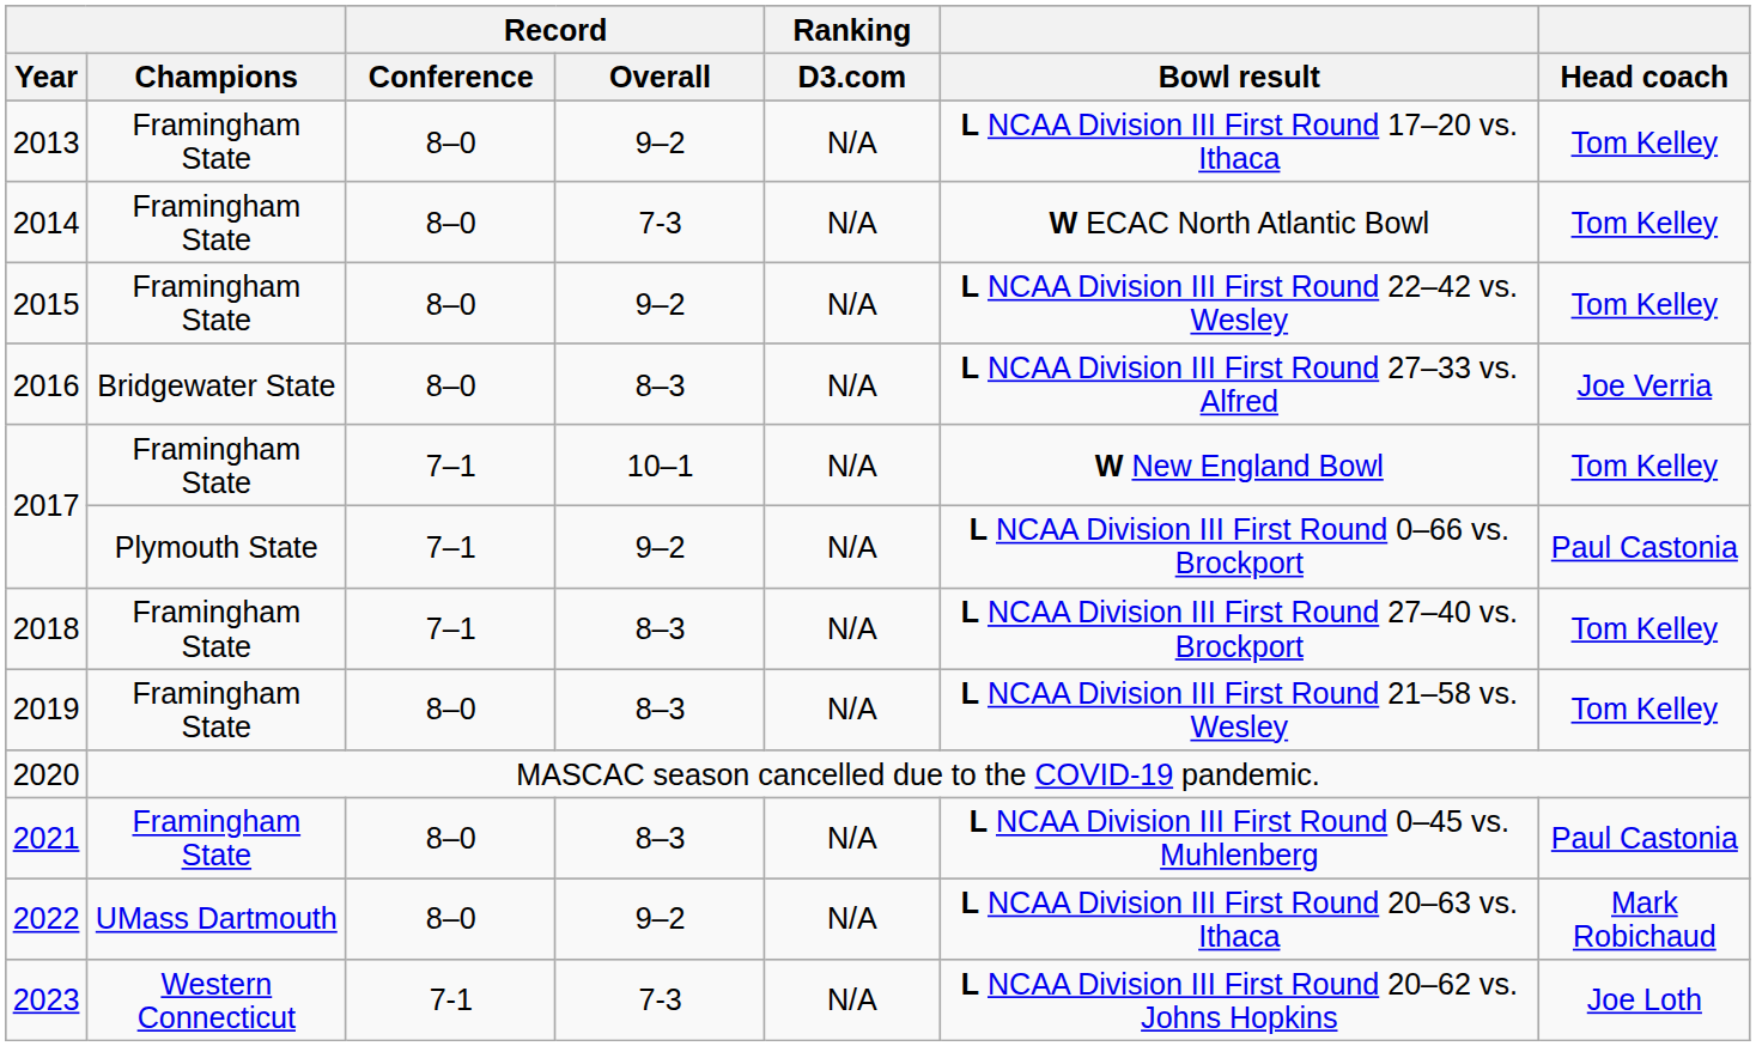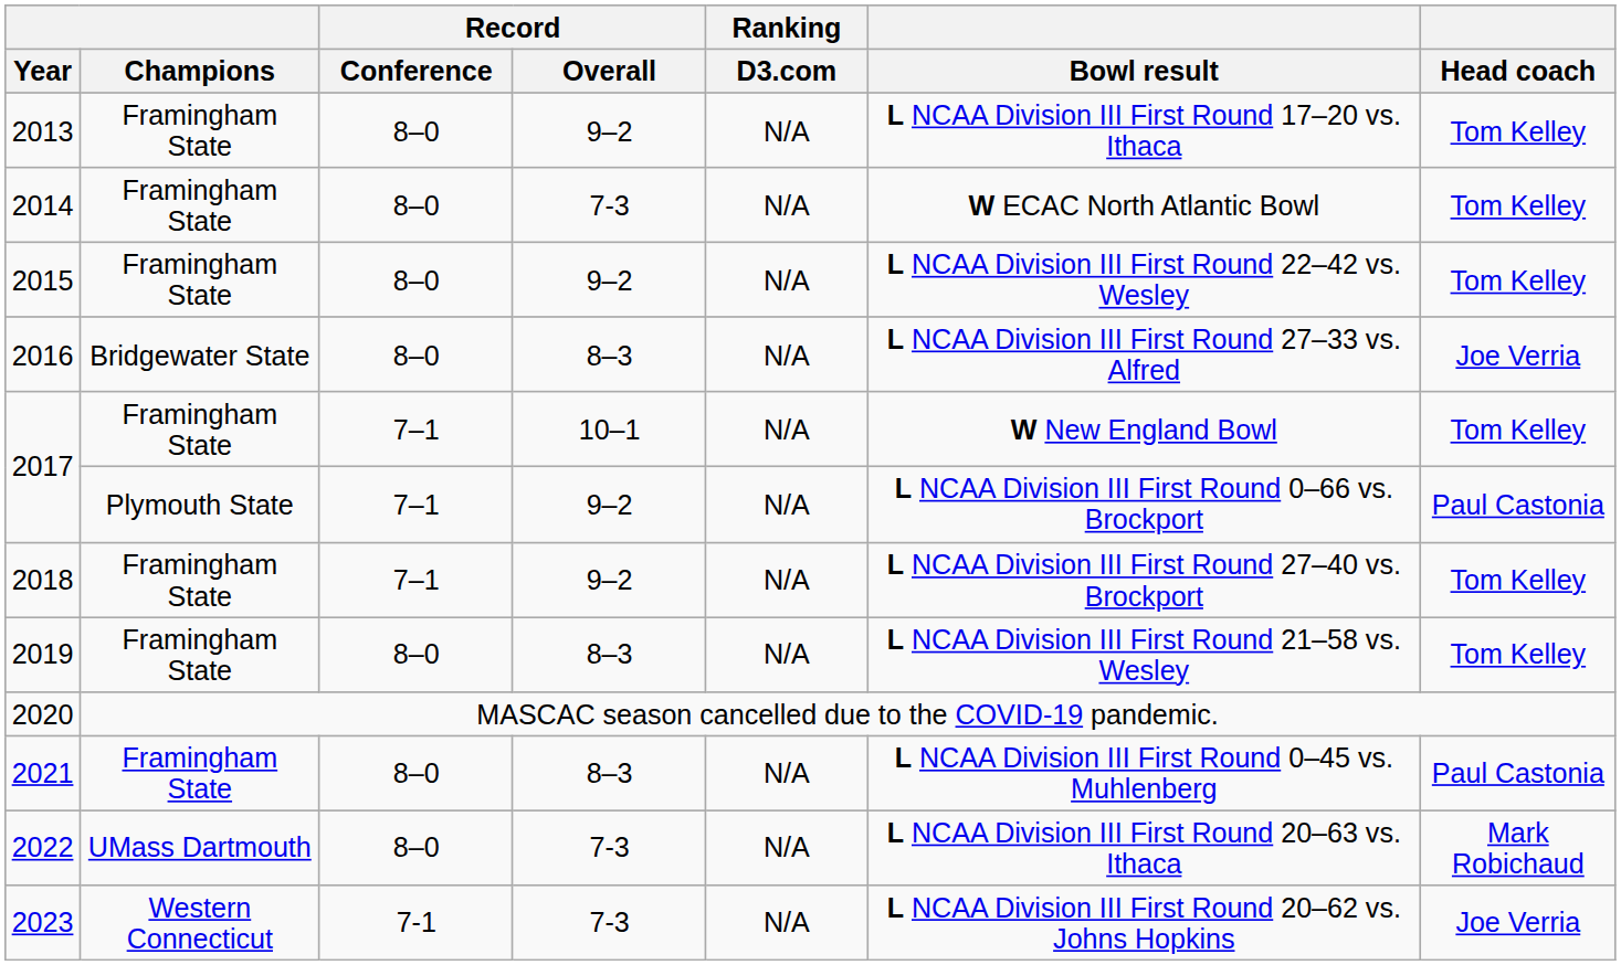2018 | Record / Overall: 8–3 -> 9–2
2022 | Record / Overall: 9–2 -> 7-3
2023 | Head coach: Joe Loth -> Joe Verria
